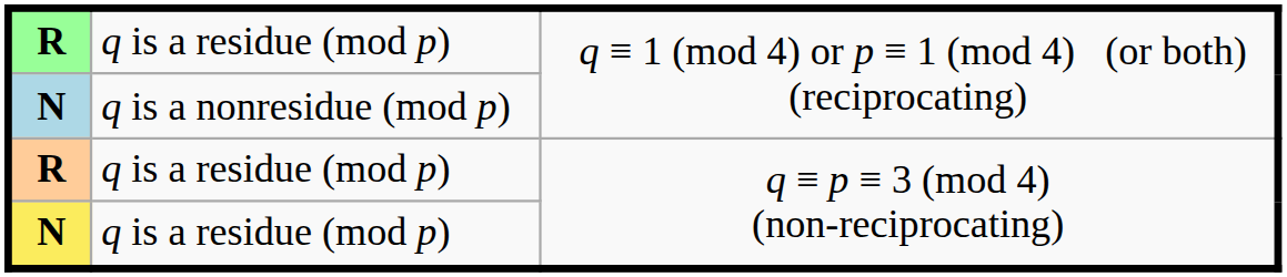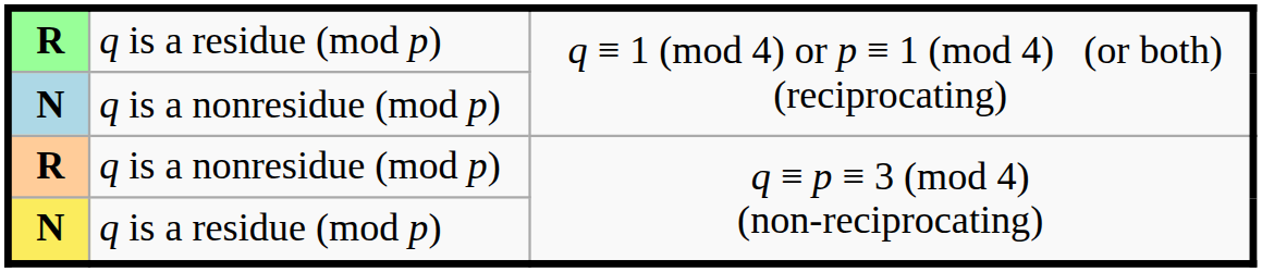R / q ≡ p ≡ 3 (mod 4) (non-reciprocating) | column 2: q is a residue (mod p) -> q is a nonresidue (mod p)
